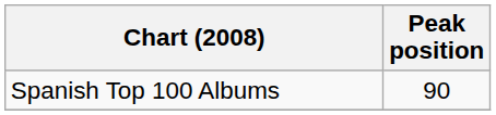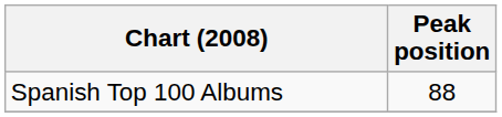Spanish Top 100 Albums | Peak position: 90 -> 88
